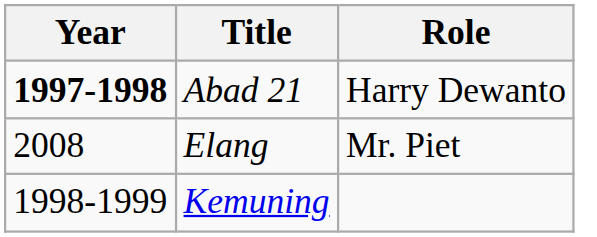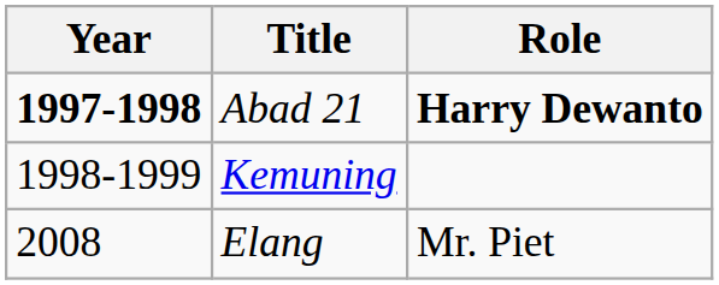Abad 21 | Role: normal -> bold
rows swapped: Kemuning <-> Elang
